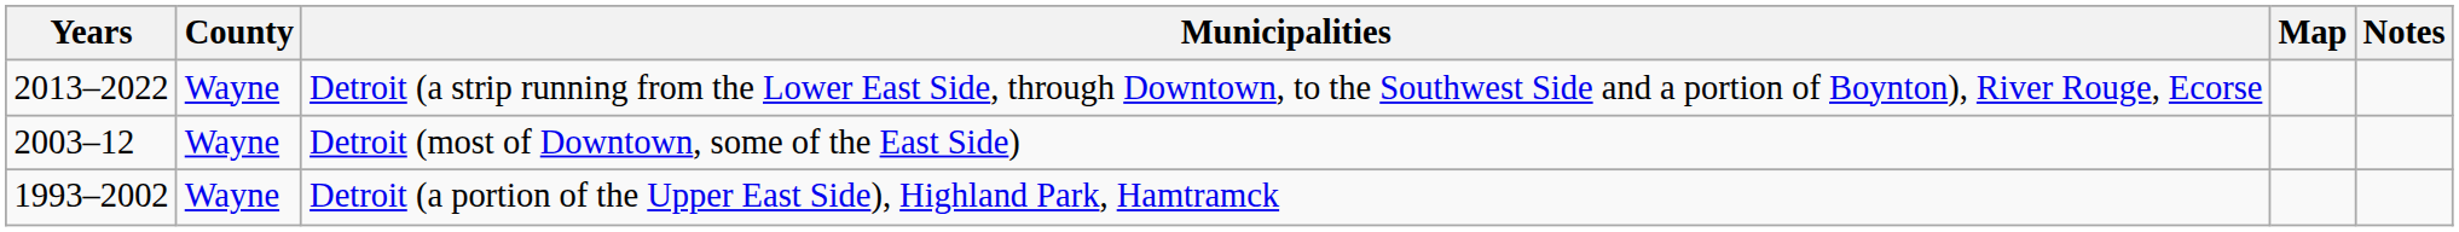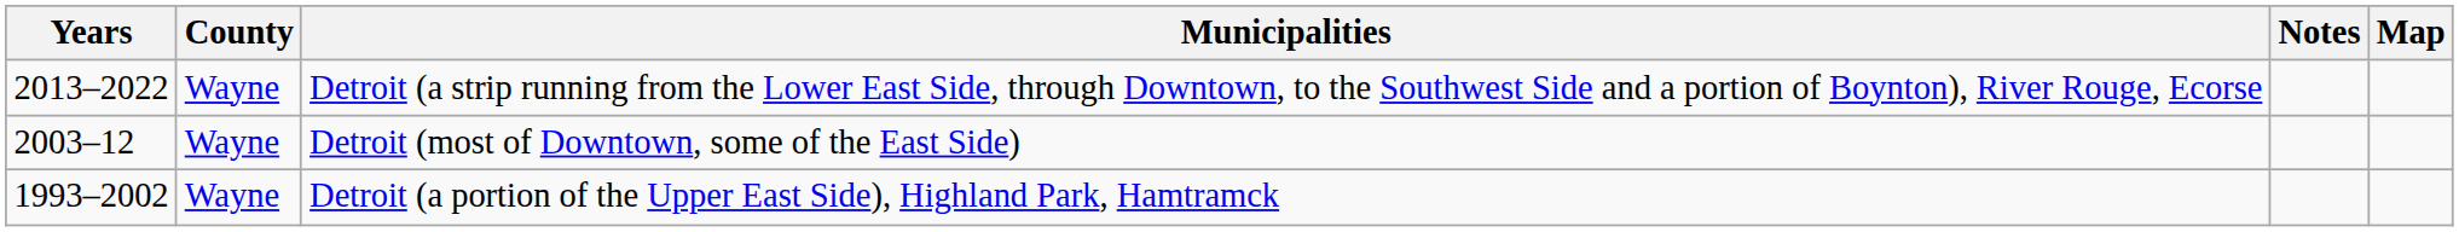columns swapped: Map <-> Notes
